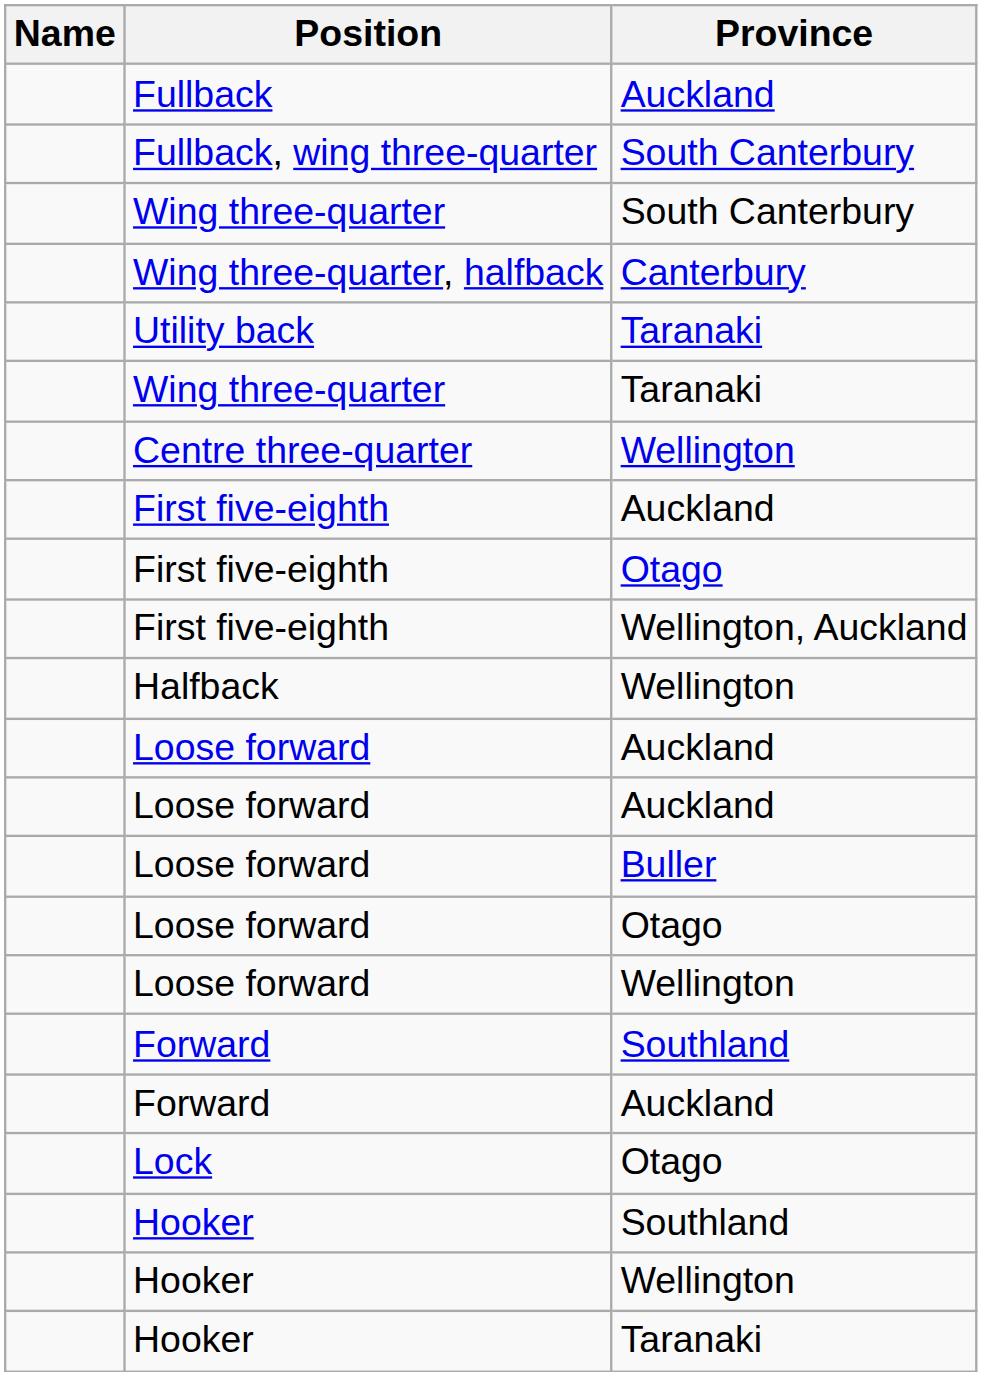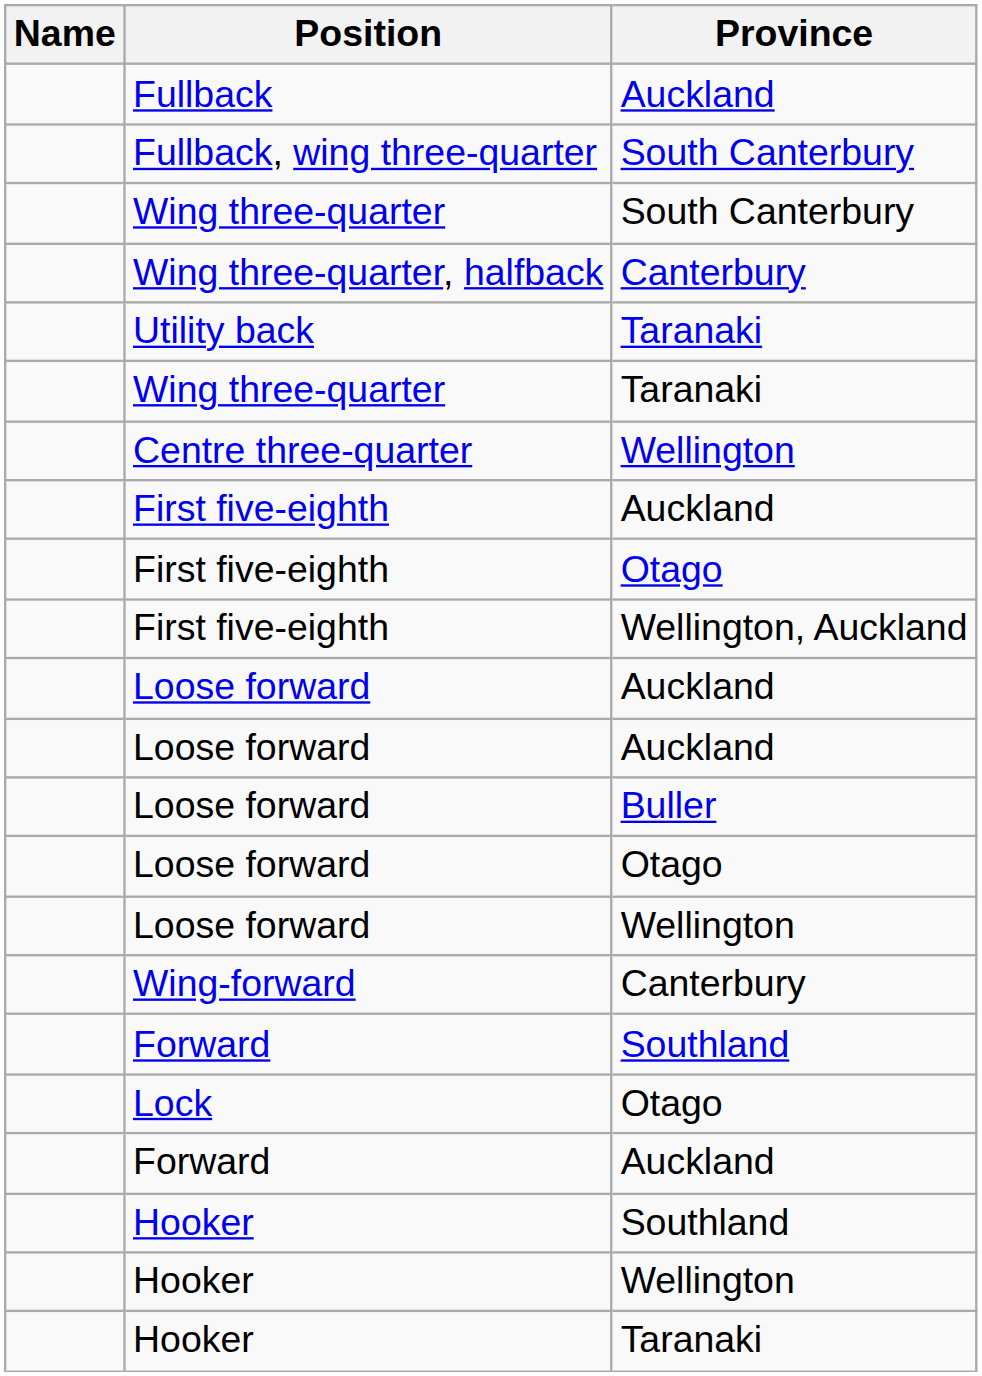- row: Halfback | Wellington
+ row: Wing-forward | Canterbury
rows swapped: Forward / Auckland <-> Lock
